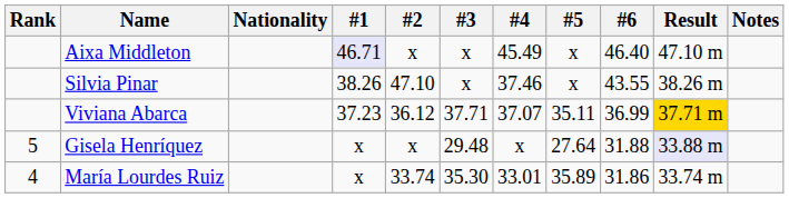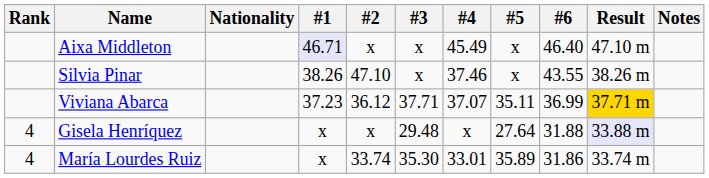Gisela Henríquez | Rank: 5 -> 4
